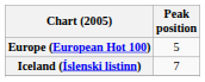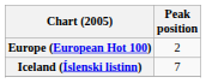Europe (European Hot 100) | Peak position: 5 -> 2
